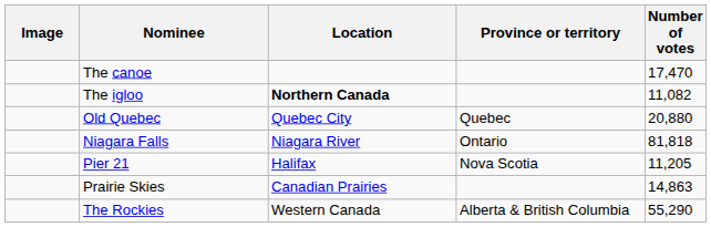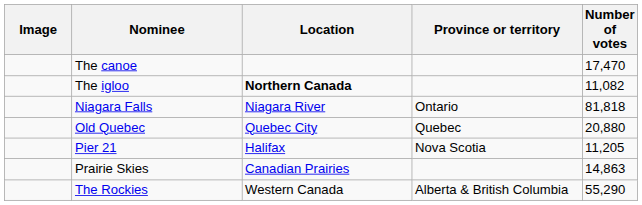rows swapped: Niagara Falls <-> Old Quebec
